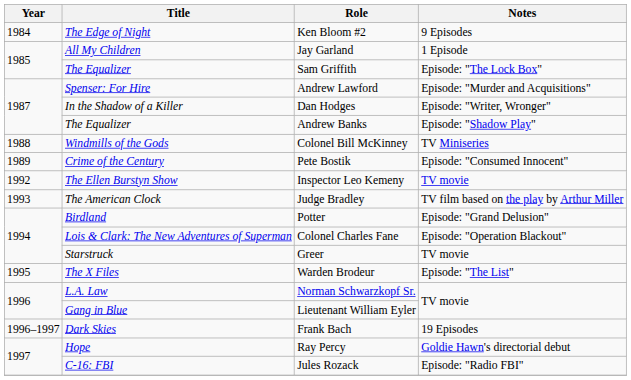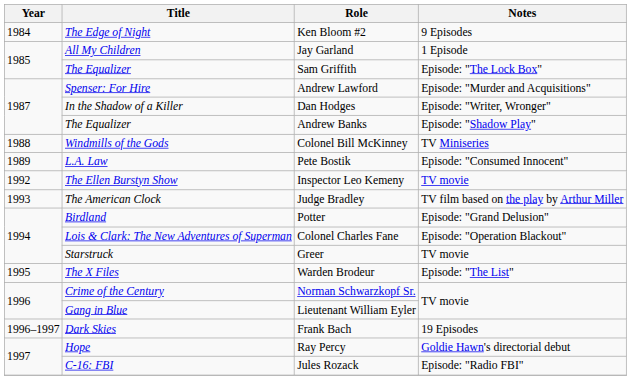Pete Bostik | Title: Crime of the Century -> L.A. Law
Norman Schwarzkopf Sr. | Title: L.A. Law -> Crime of the Century
